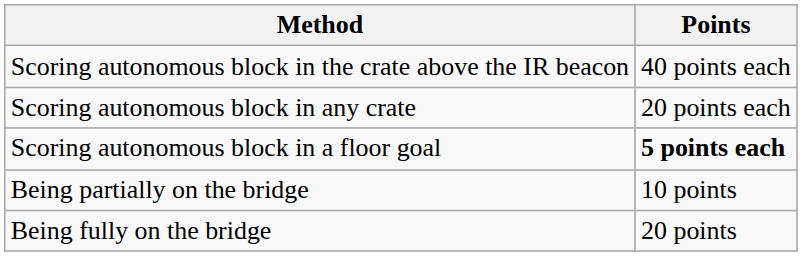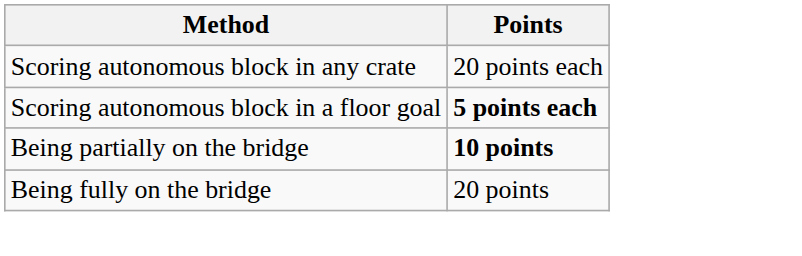- row: Scoring autonomous block in the crate above the IR beacon | 40 points each
Being partially on the bridge | Points: normal -> bold
